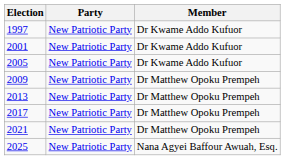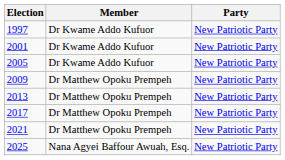columns swapped: Member <-> Party
